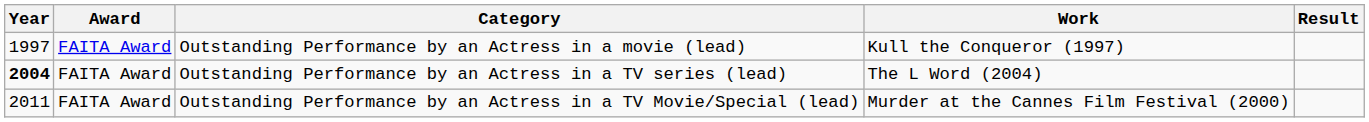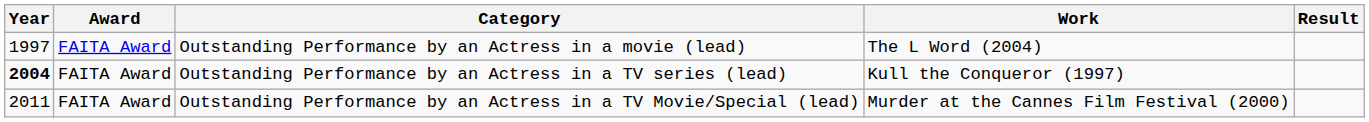Outstanding Performance by an Actress in a movie (lead) | Work: Kull the Conqueror (1997) -> The L Word (2004)
Outstanding Performance by an Actress in a TV series (lead) | Work: The L Word (2004) -> Kull the Conqueror (1997)
